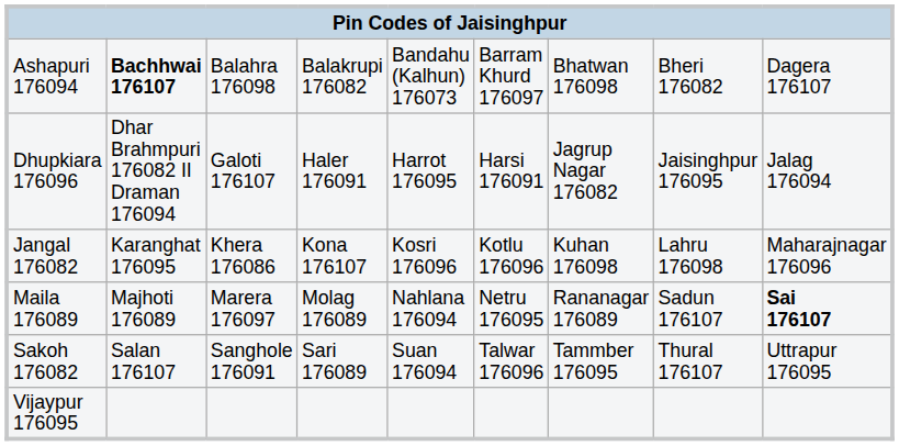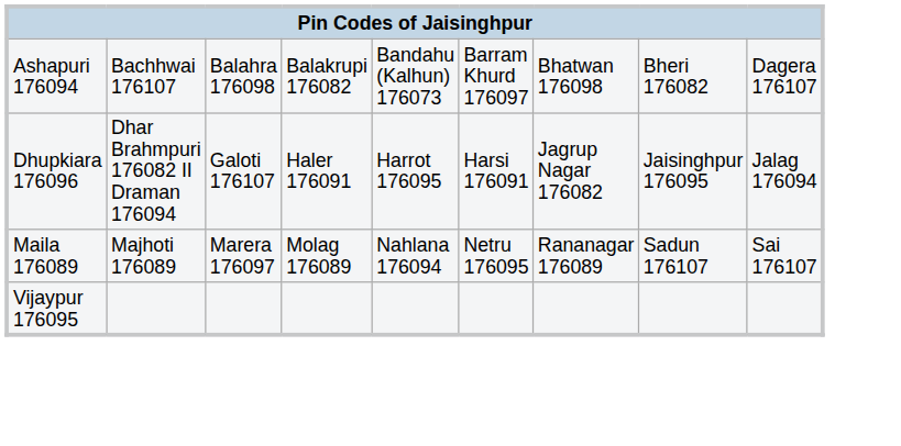Ashapuri 176094 | column 2: bold -> normal
- row: Jangal 176082 | Karanghat 176095 | Khera 176086 | Kona 176107 | Kosri 176096 | Kotlu 176096 | Kuhan 176098 | Lahru 176098 | Maharajnagar 176096
Maila 176089 | column 9: bold -> normal
- row: Sakoh 176082 | Salan 176107 | Sanghole 176091 | Sari 176089 | Suan 176094 | Talwar 176096 | Tammber 176095 | Thural 176107 | Uttrapur 176095
